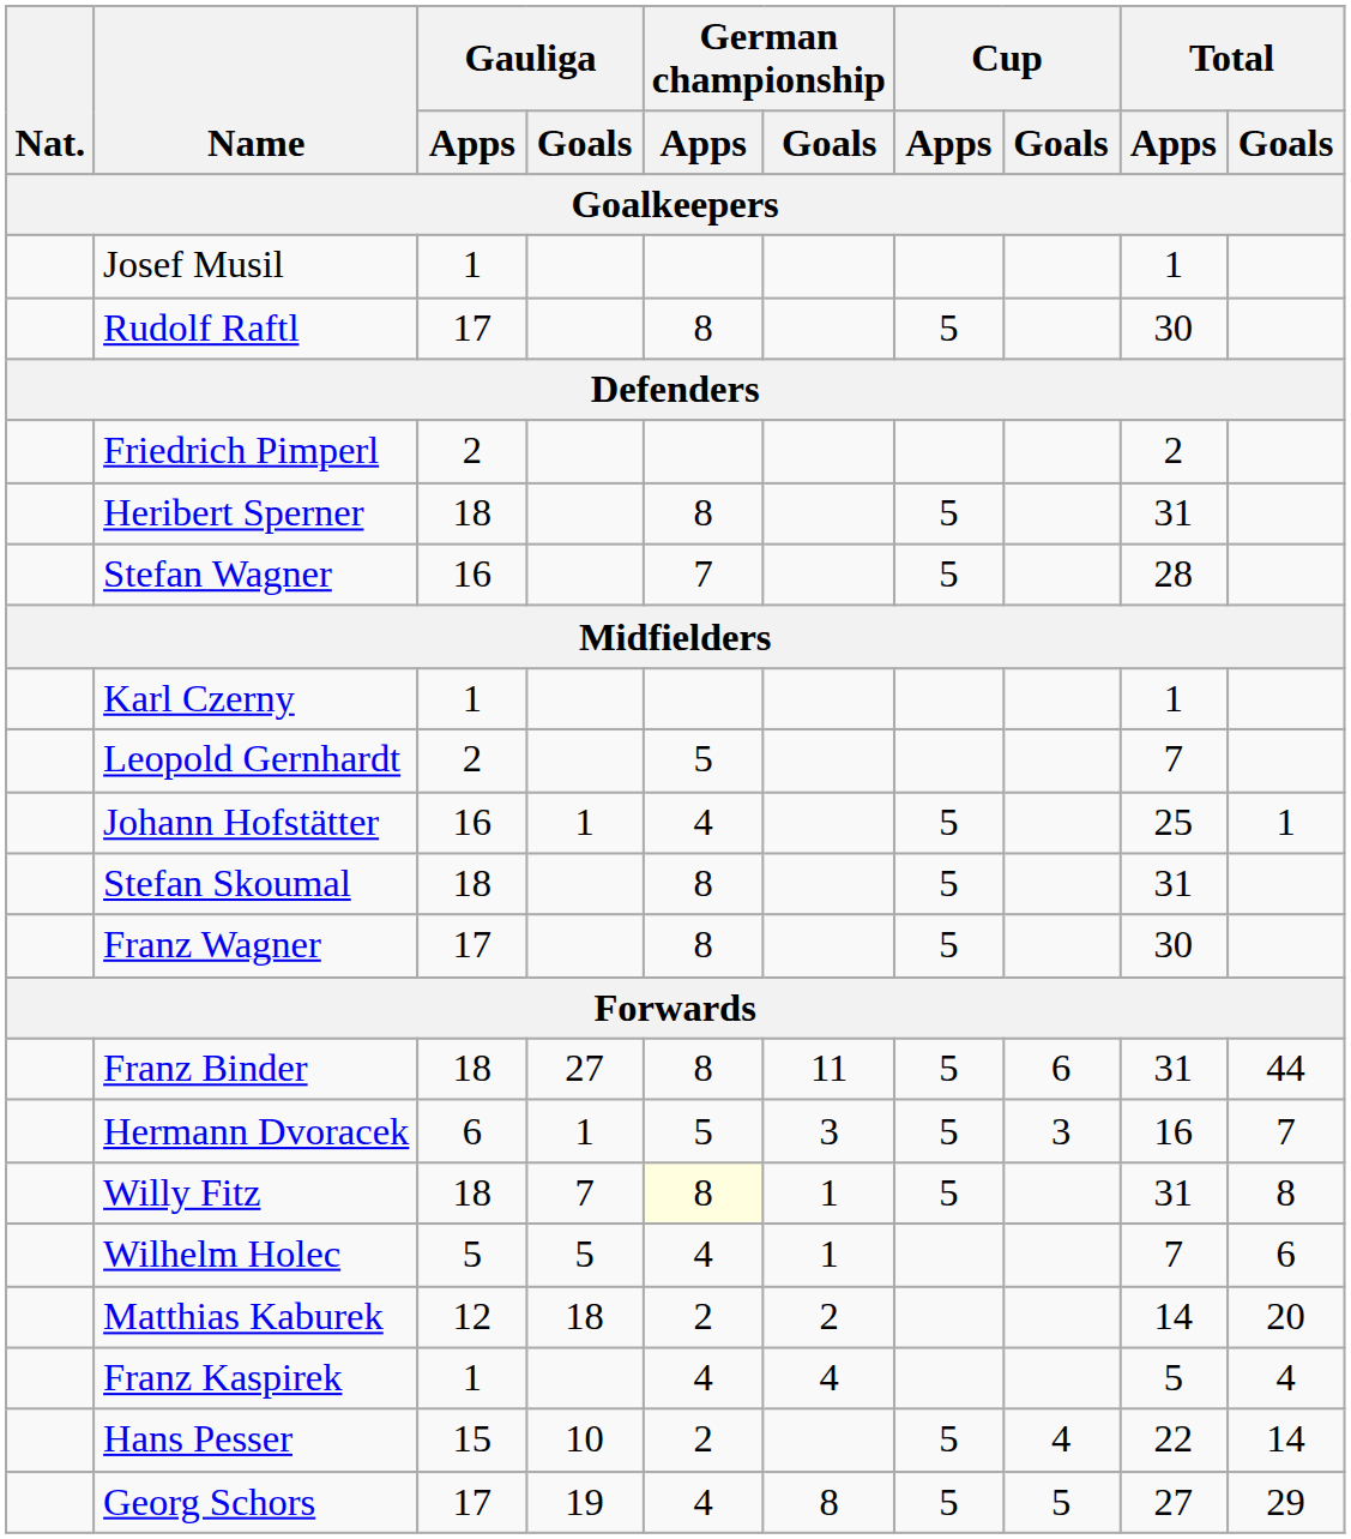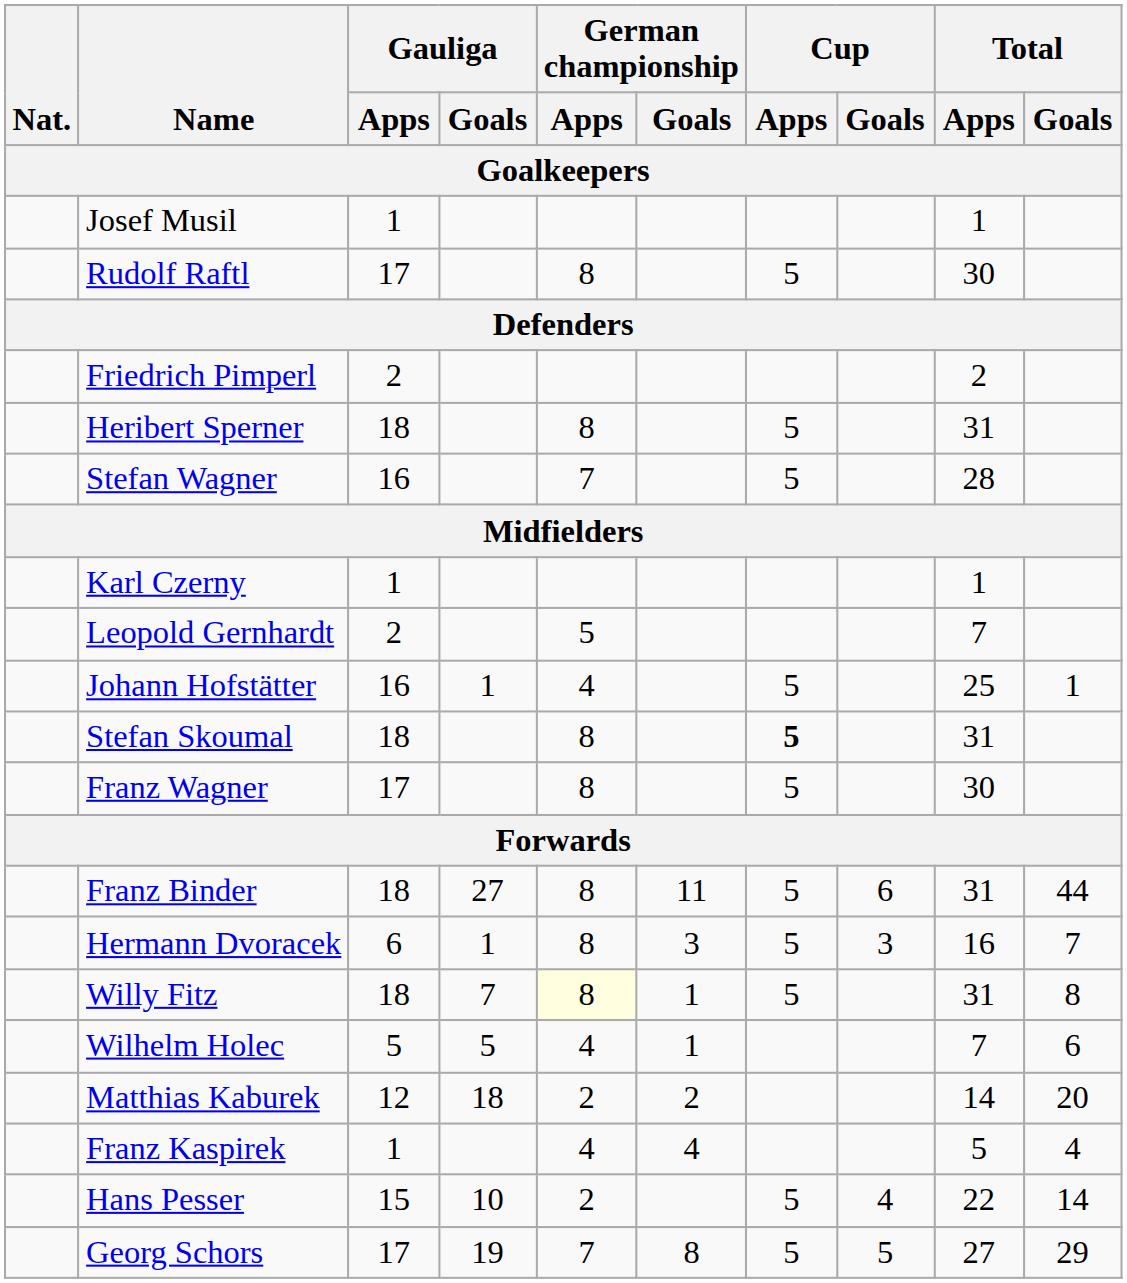Stefan Skoumal | Cup / Apps: normal -> bold
Hermann Dvoracek | German championship / Apps: 5 -> 8
Georg Schors | German championship / Apps: 4 -> 7
